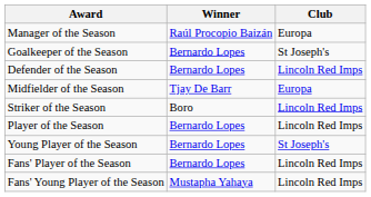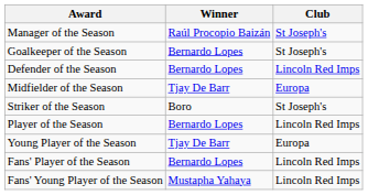Manager of the Season | Club: Europa -> St Joseph's
Striker of the Season | Club: Lincoln Red Imps -> St Joseph's
Young Player of the Season | Winner: Bernardo Lopes -> Tjay De Barr
Young Player of the Season | Club: St Joseph's -> Europa
